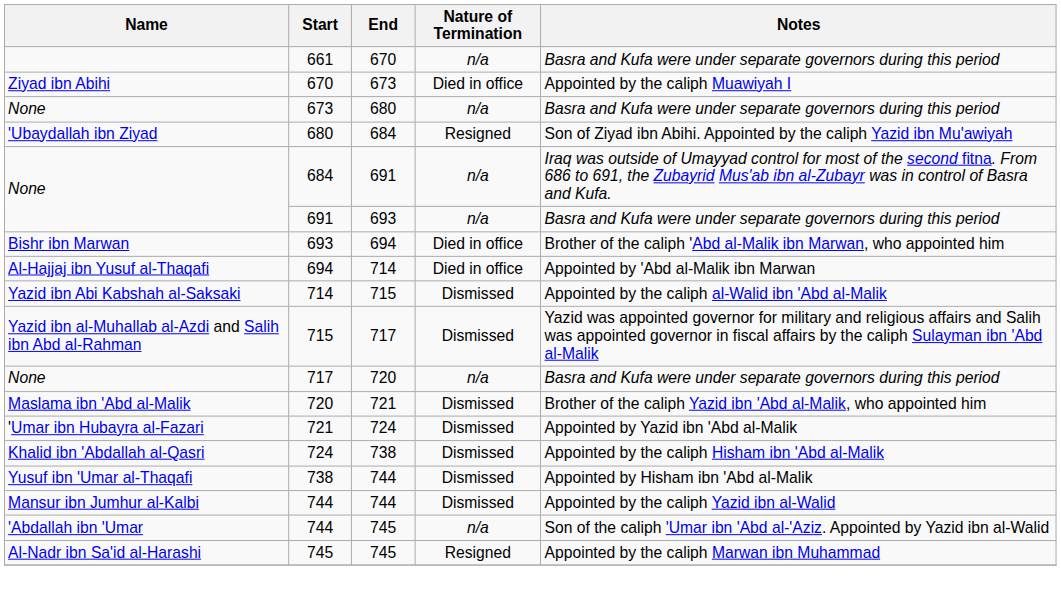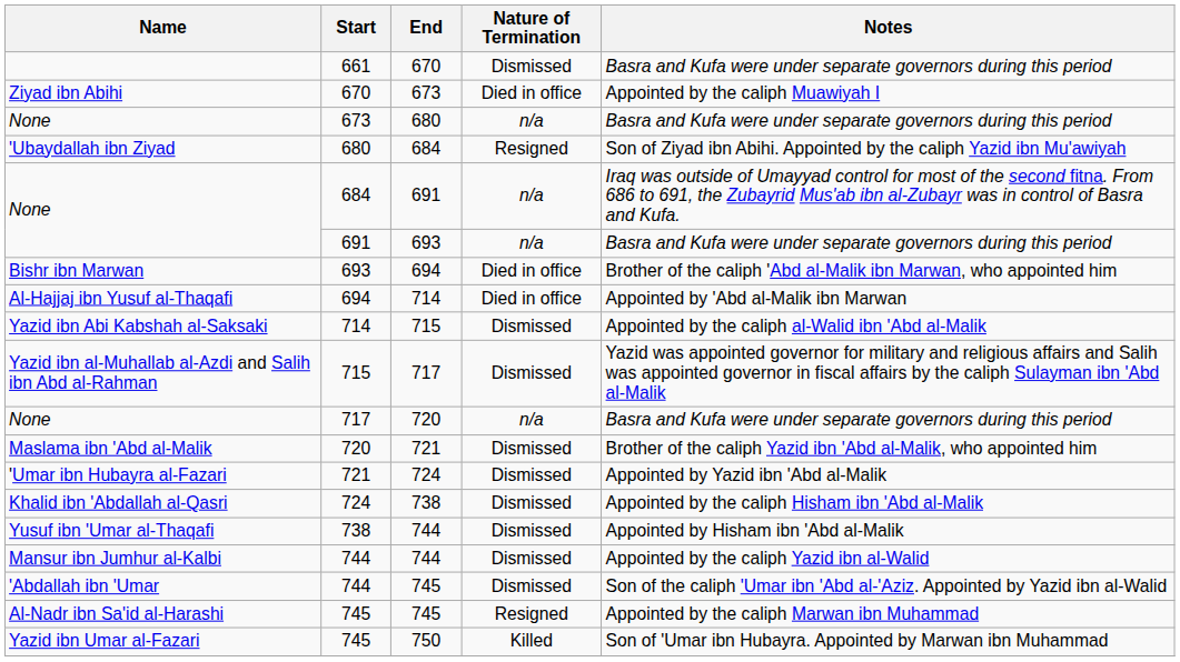661 | Nature of Termination: n/a -> Dismissed
744 / 745 | Nature of Termination: n/a -> Dismissed
+ row: Yazid ibn Umar al-Fazari | 745 | 750 | Killed | Son of 'Umar ibn Hubayra. Appointed by Marwan ibn Muhammad
